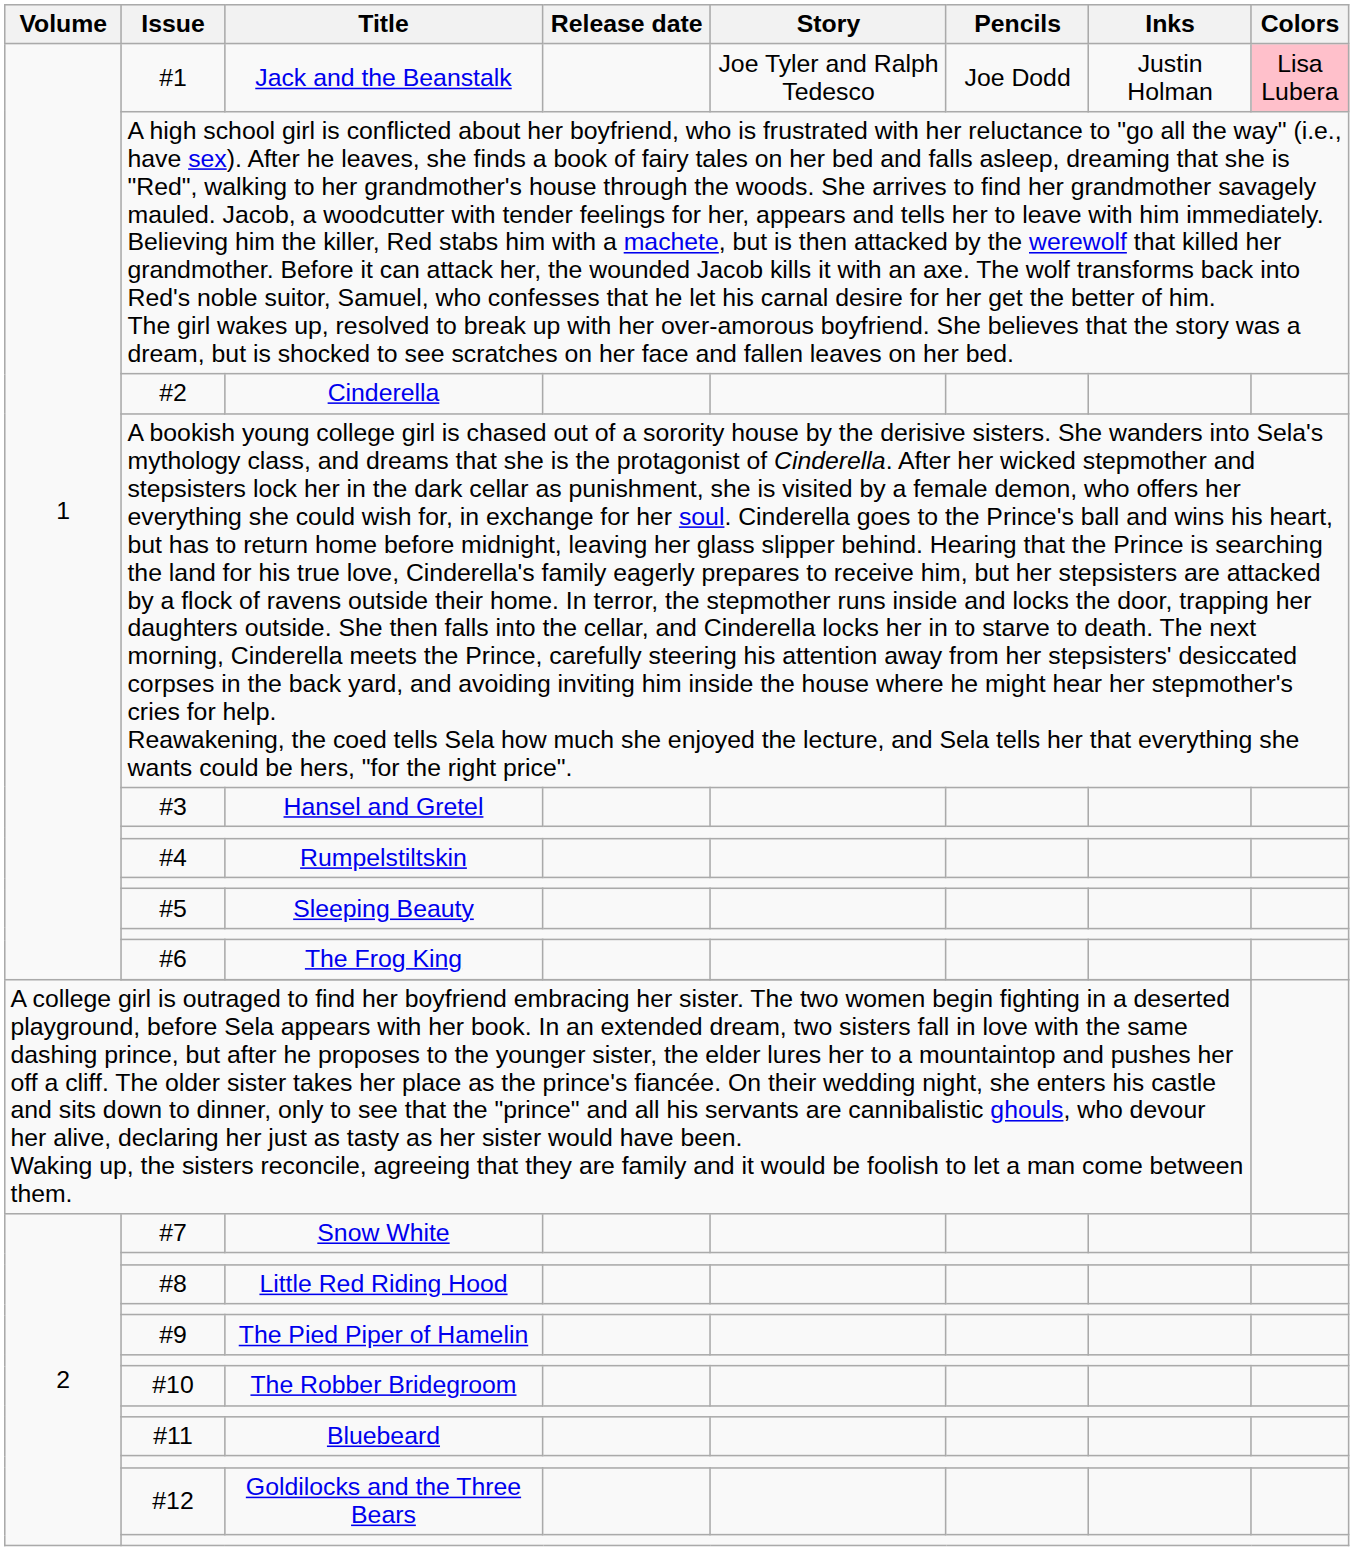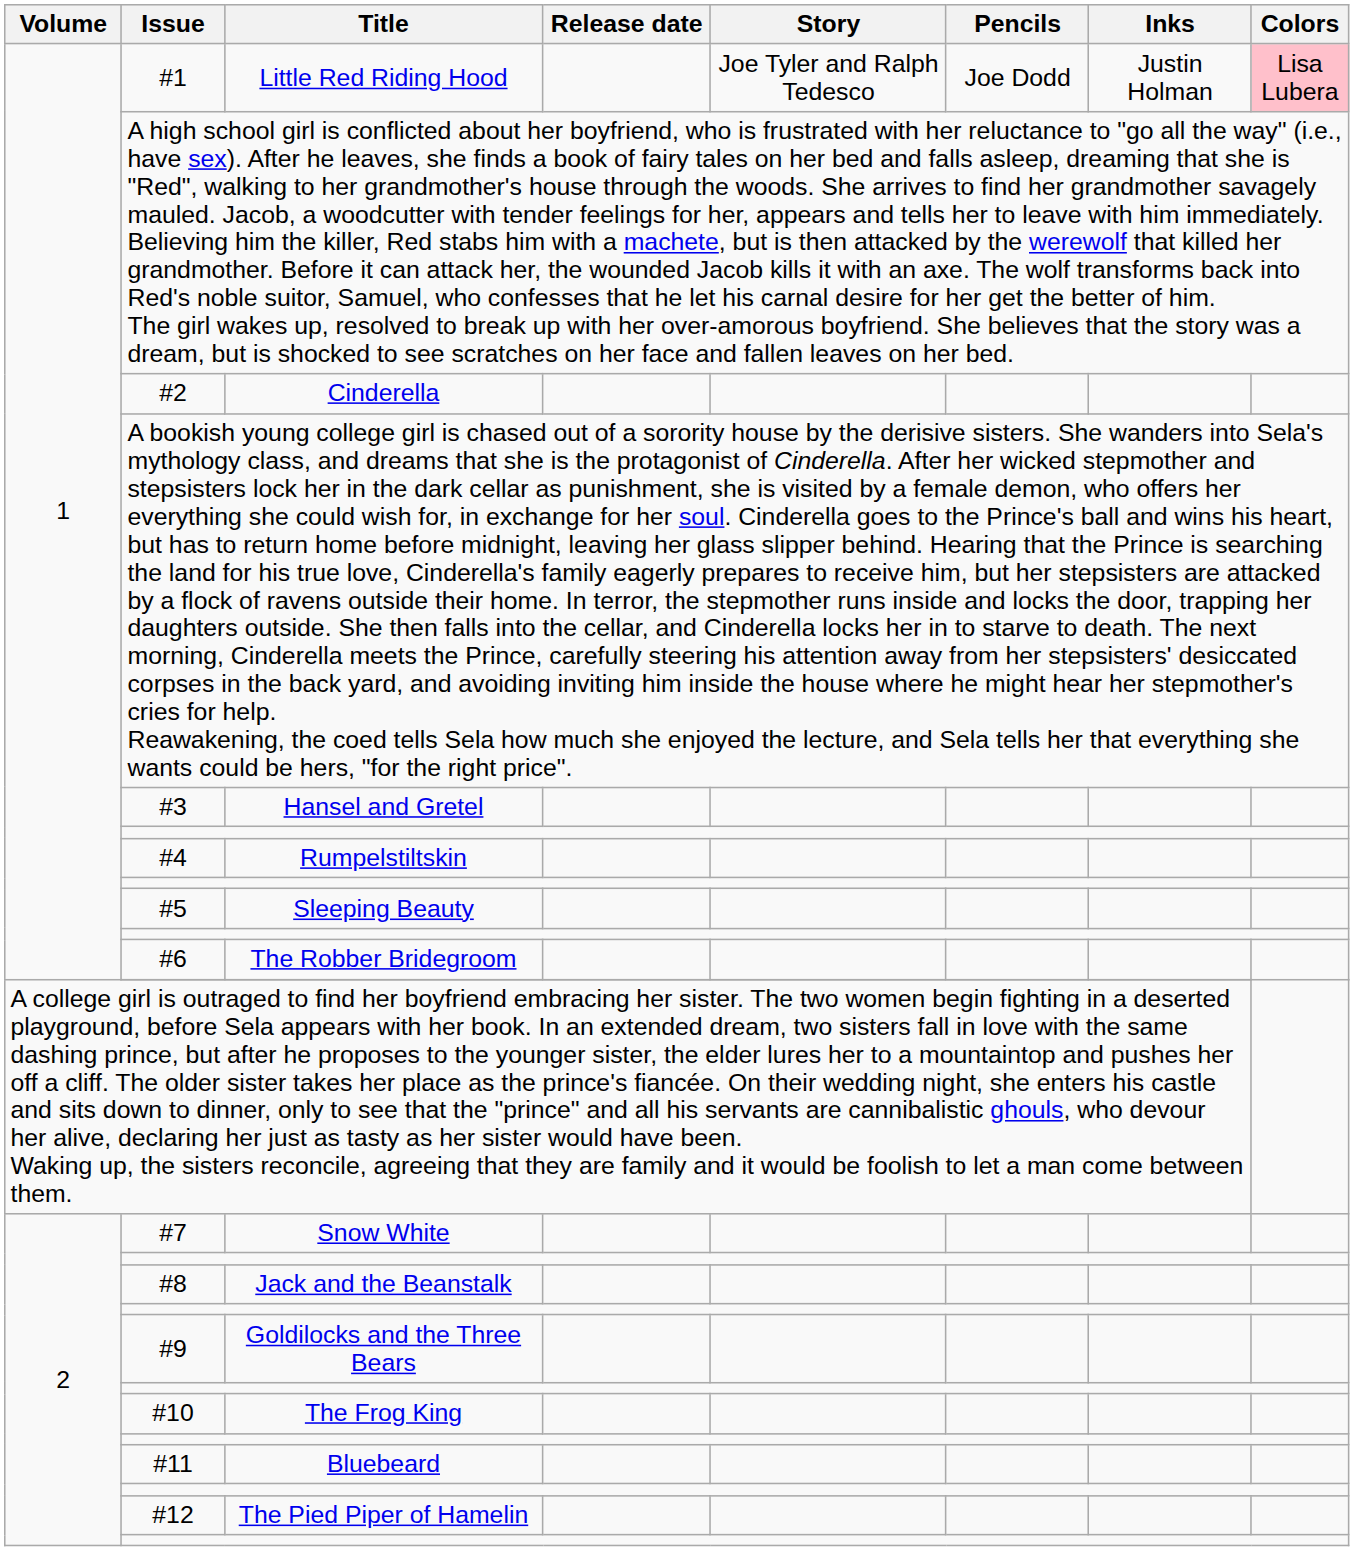#1 | Title: Jack and the Beanstalk -> Little Red Riding Hood
#6 | Title: The Frog King -> The Robber Bridegroom
#8 | Title: Little Red Riding Hood -> Jack and the Beanstalk
#9 | Title: The Pied Piper of Hamelin -> Goldilocks and the Three Bears
#10 | Title: The Robber Bridegroom -> The Frog King
#12 | Title: Goldilocks and the Three Bears -> The Pied Piper of Hamelin
